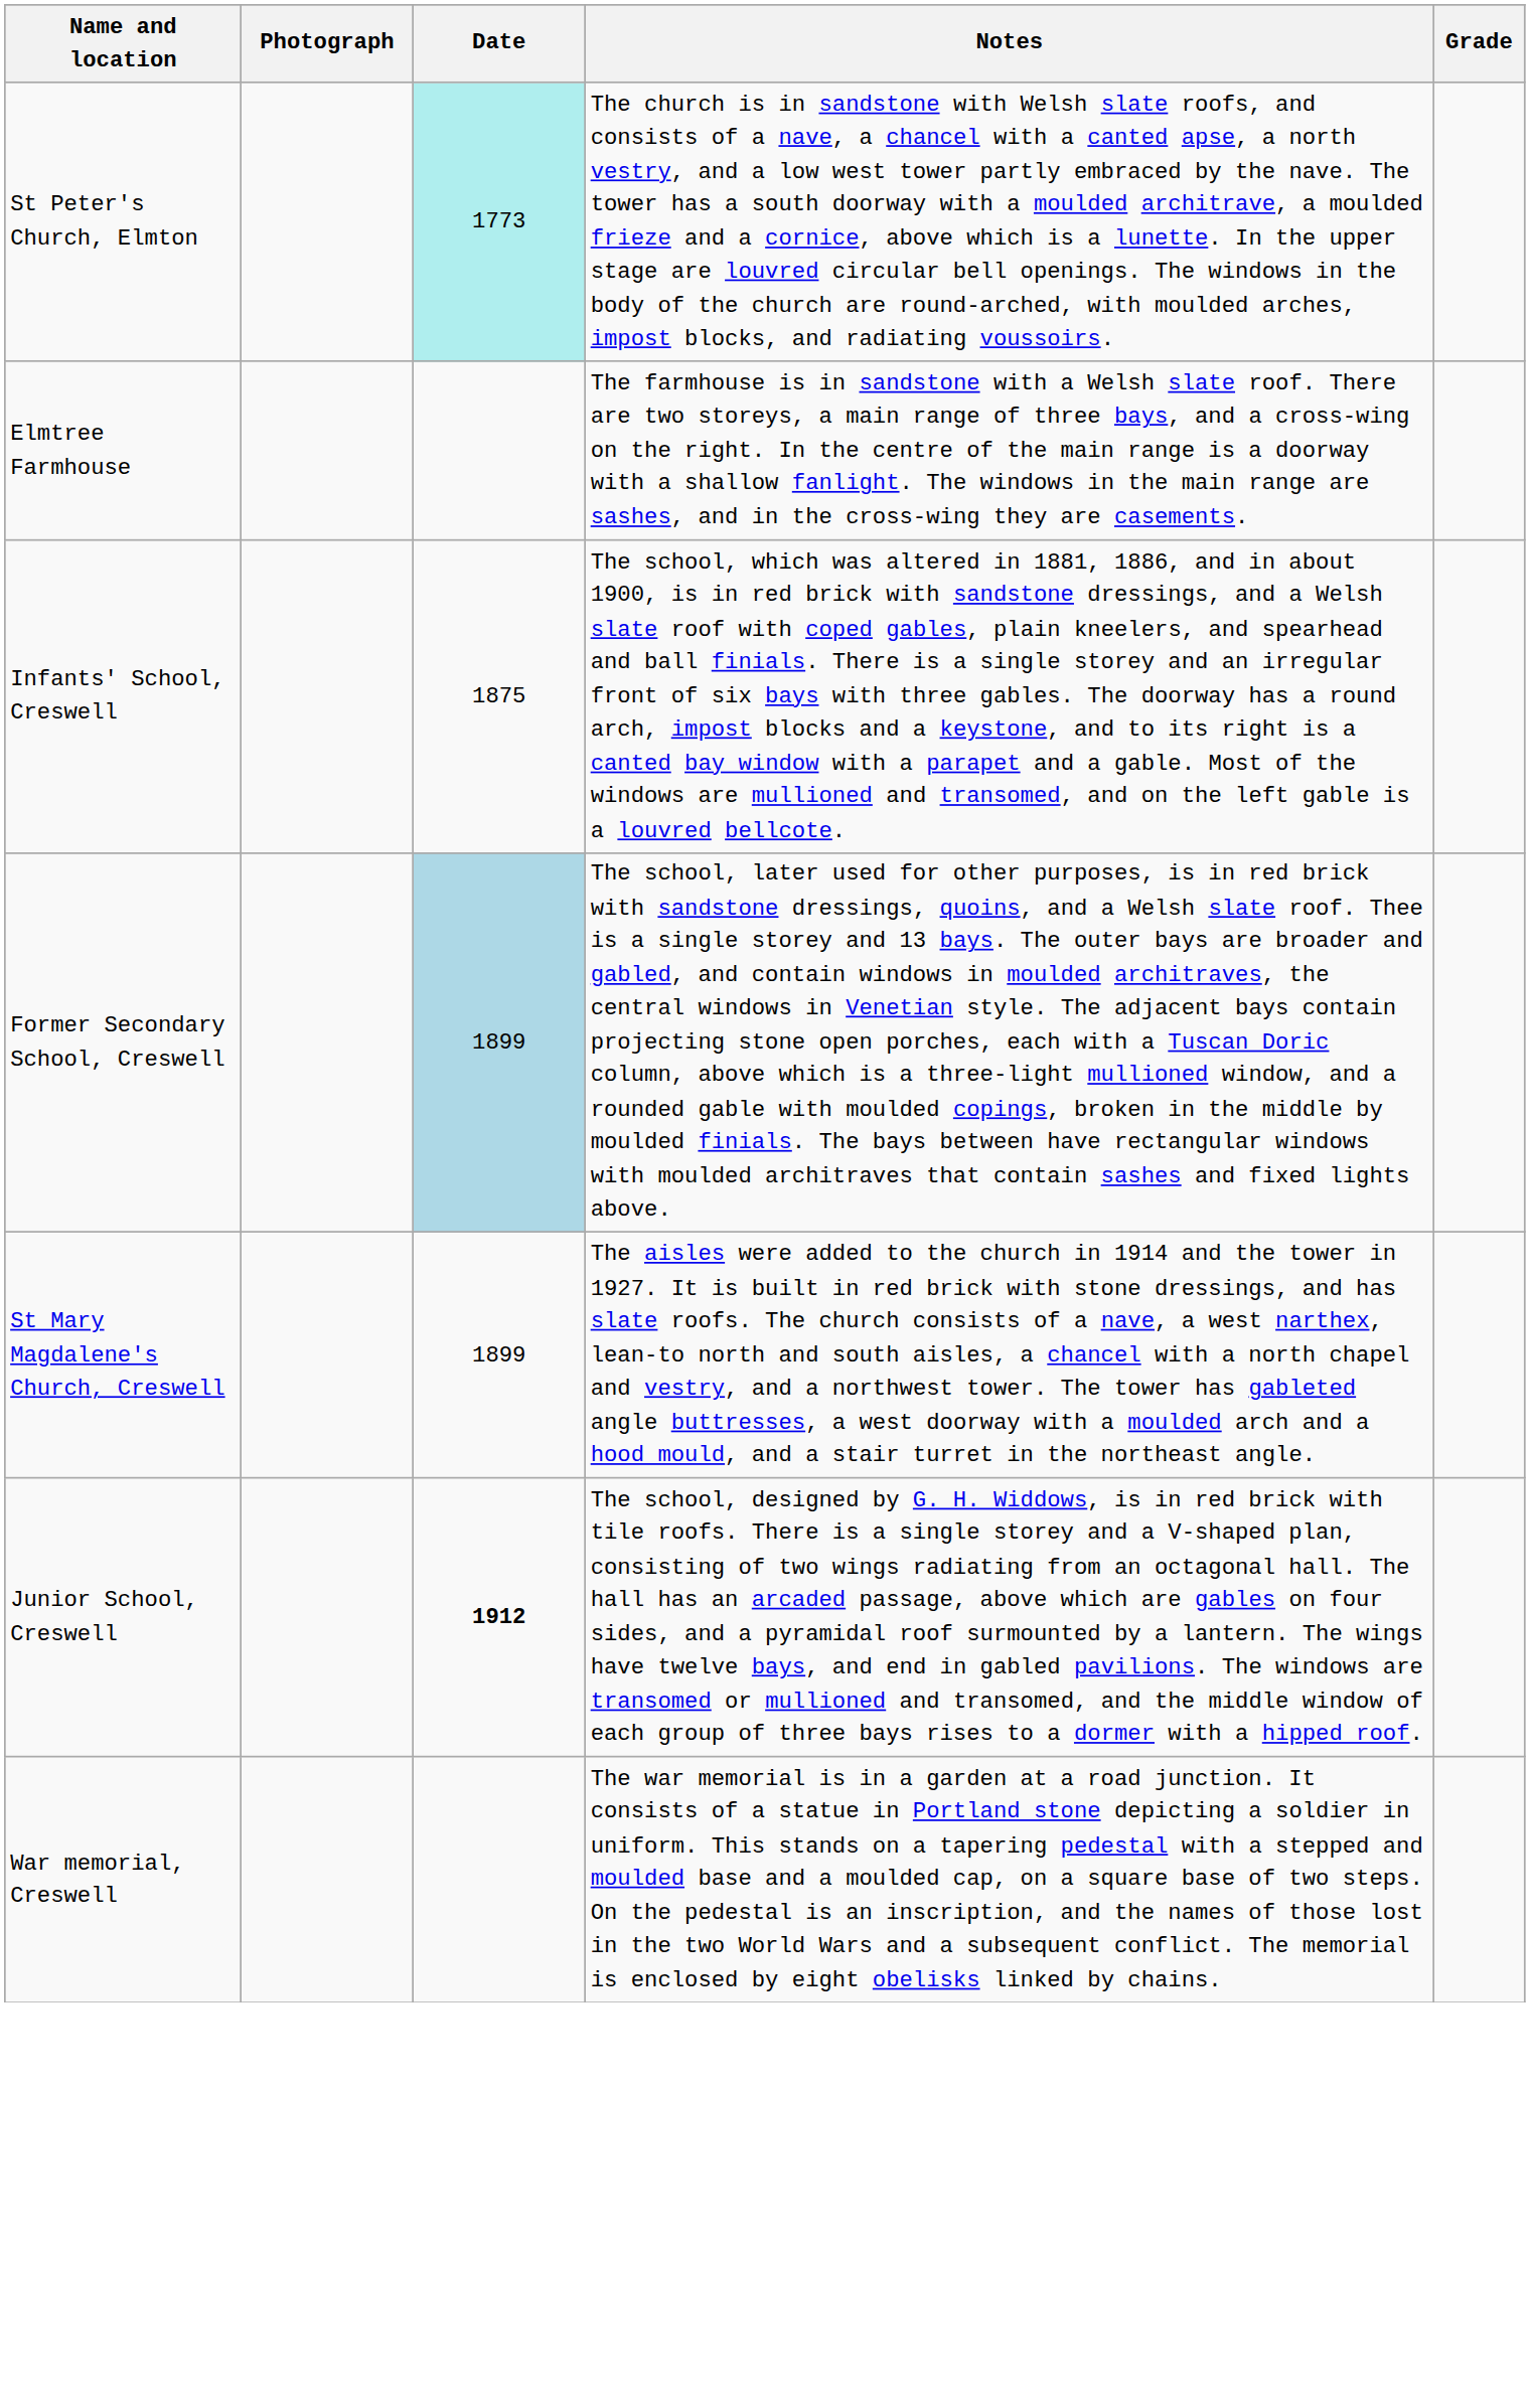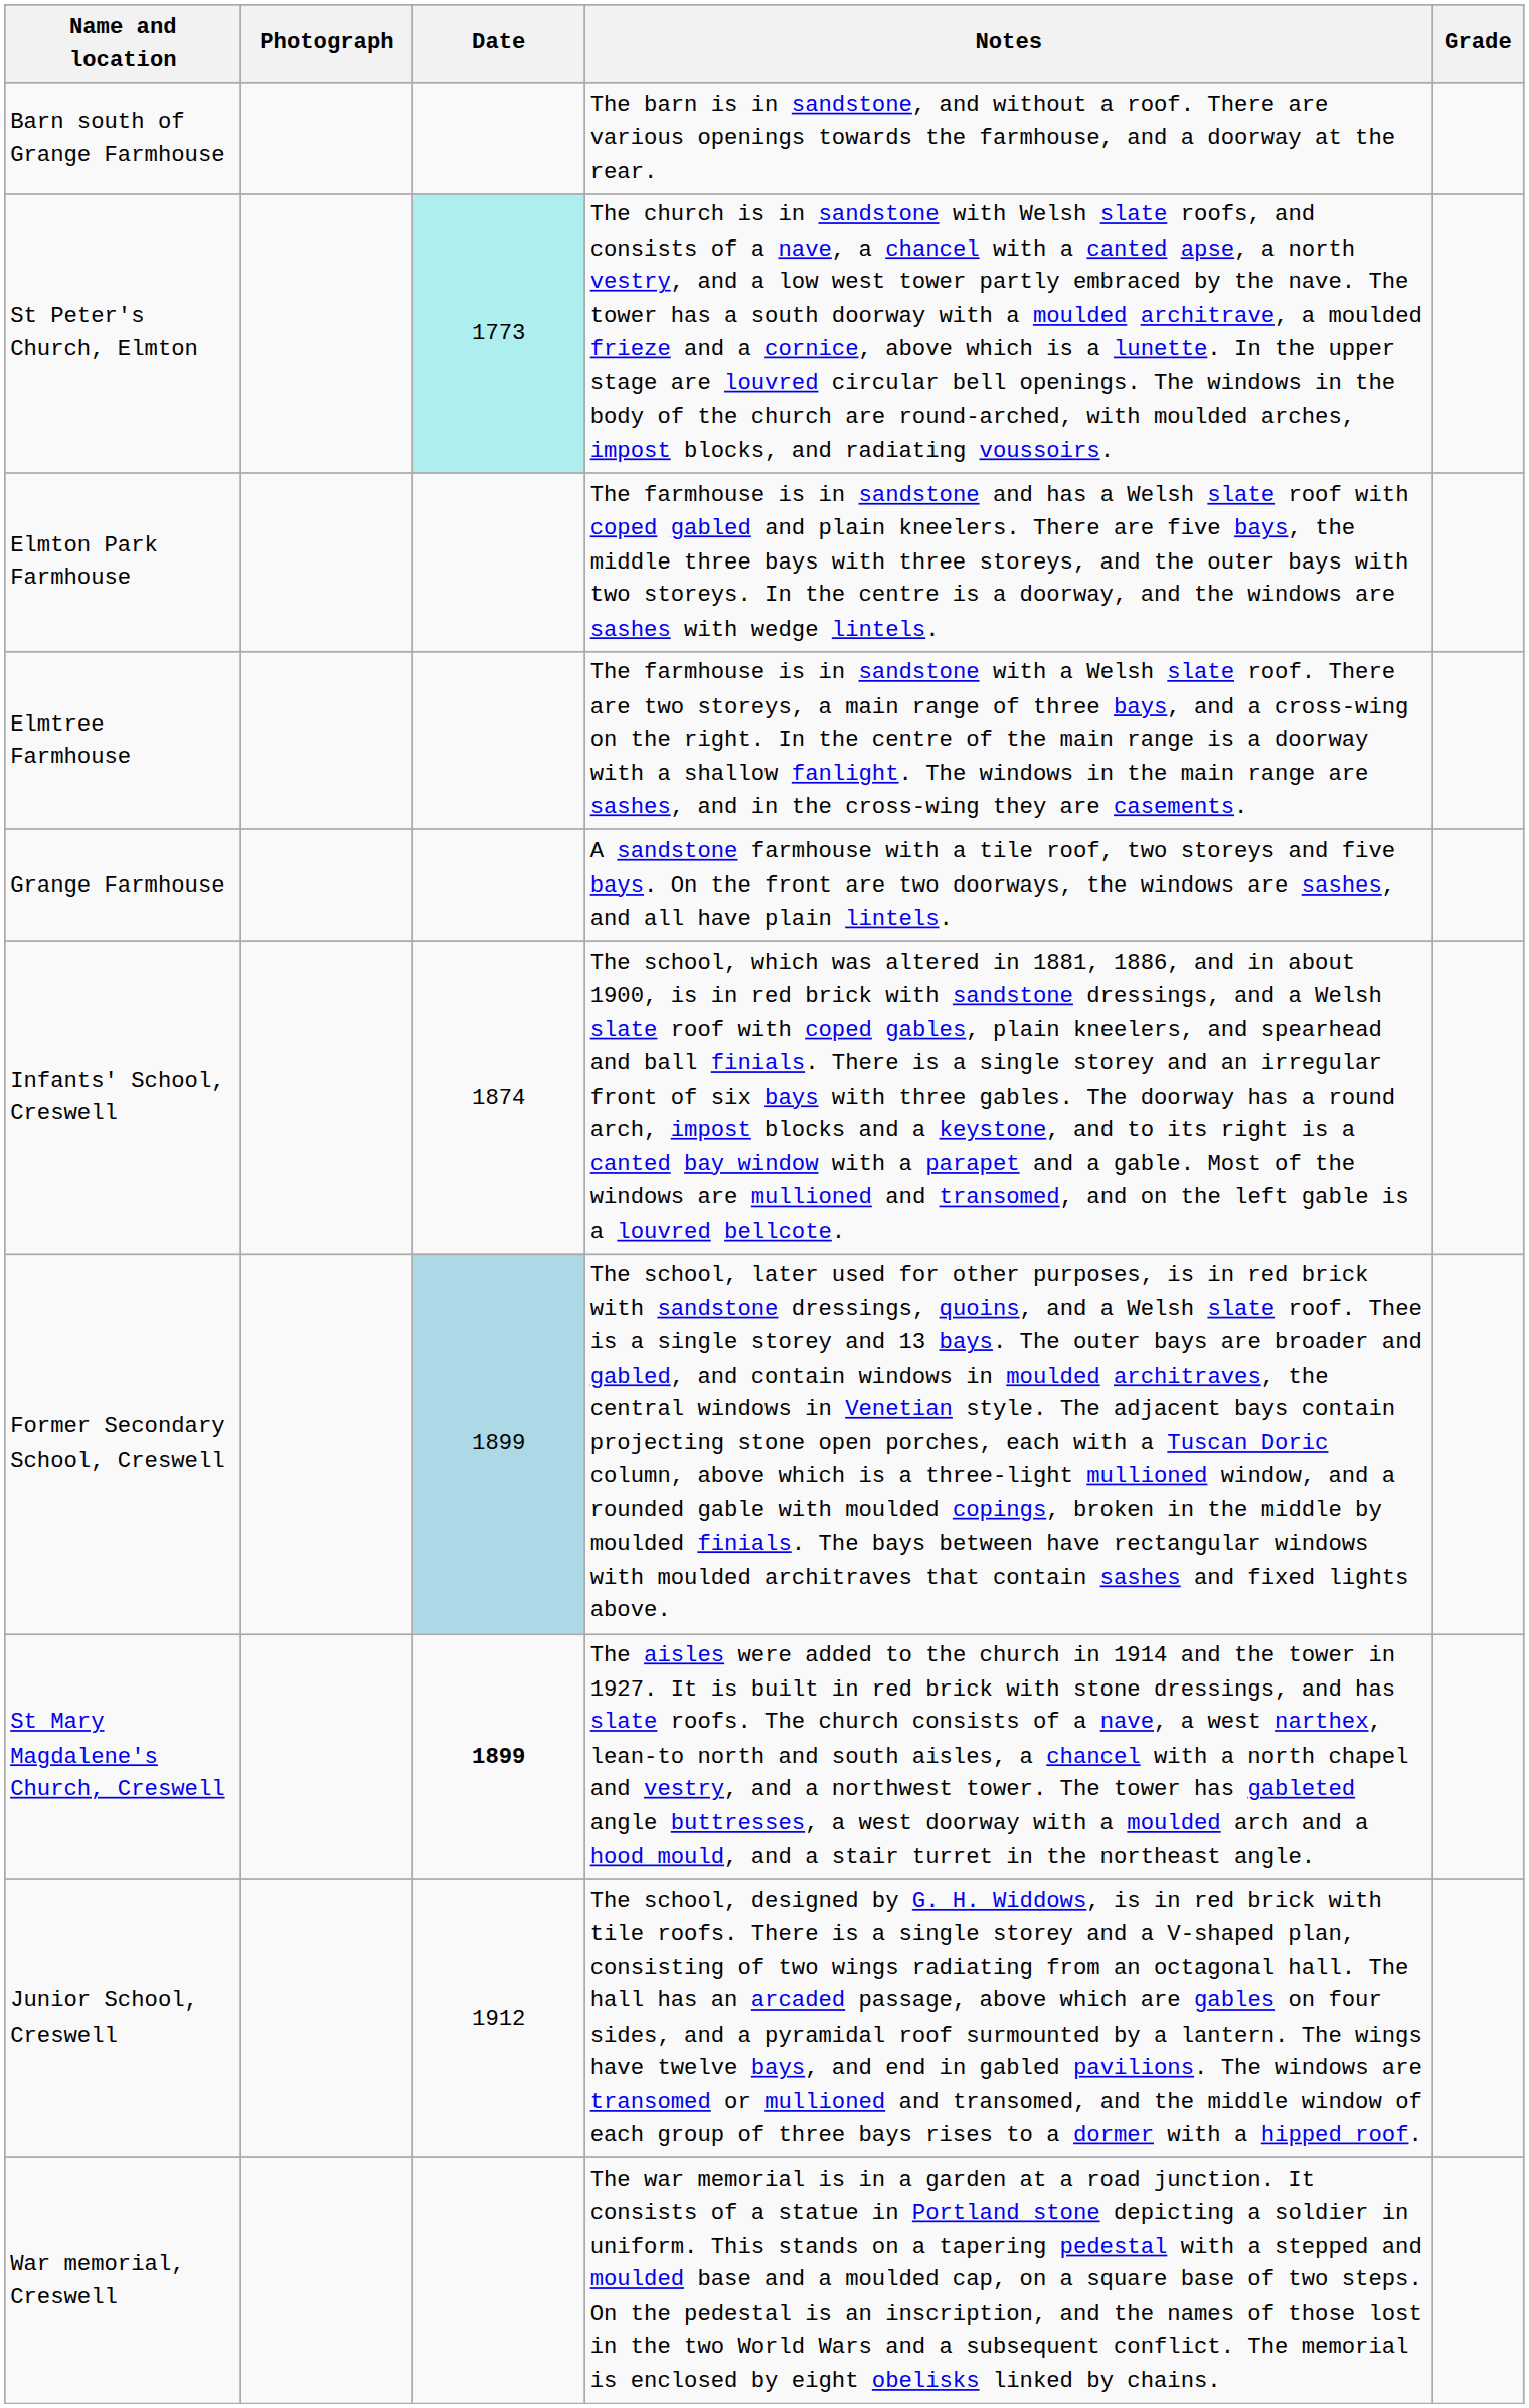+ row: Barn south of Grange Farmhouse | The barn is in sandstone, and without a roof. There are various openings towards the farmhouse, and a doorway at the rear.
+ row: Elmton Park Farmhouse | The farmhouse is in sandstone and has a Welsh slate roof with coped gabled and plain kneelers. There are five bays, the middle three bays with three storeys, and the outer bays with two storeys. In the centre is a doorway, and the windows are sashes with wedge lintels.
+ row: Grange Farmhouse | A sandstone farmhouse with a tile roof, two storeys and five bays. On the front are two doorways, the windows are sashes, and all have plain lintels.
Infants' School, Creswell | Date: 1875 -> 1874
St Mary Magdalene's Church, Creswell | Date: normal -> bold
Junior School, Creswell | Date: bold -> normal
